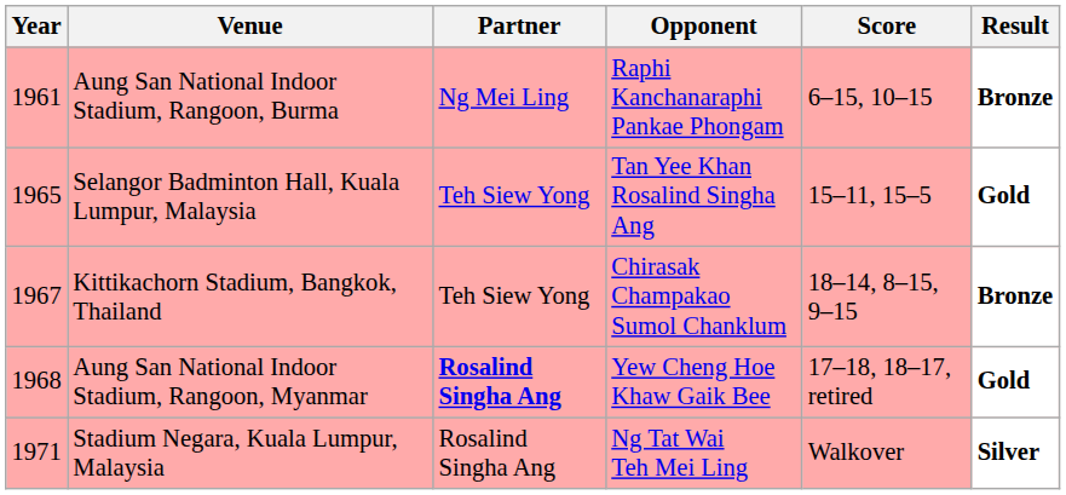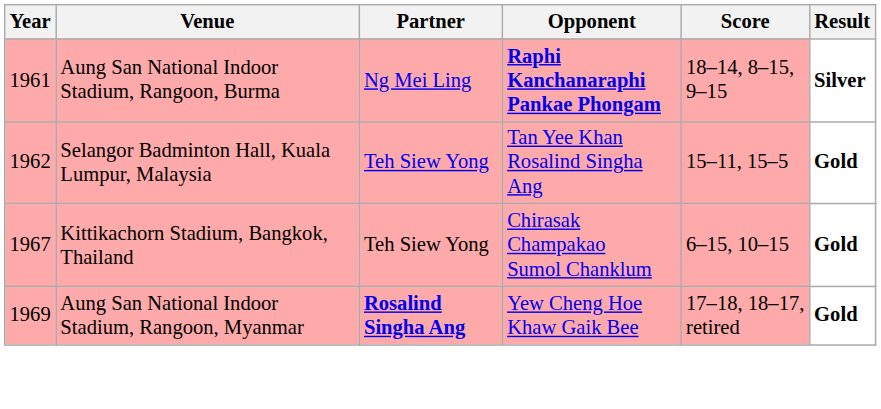Aung San National Indoor Stadium, Rangoon, Burma | Opponent: normal -> bold
Aung San National Indoor Stadium, Rangoon, Burma | Score: 6–15, 10–15 -> 18–14, 8–15, 9–15
Aung San National Indoor Stadium, Rangoon, Burma | Result: Bronze -> Silver
Selangor Badminton Hall, Kuala Lumpur, Malaysia | Year: 1965 -> 1962
Kittikachorn Stadium, Bangkok, Thailand | Score: 18–14, 8–15, 9–15 -> 6–15, 10–15
Kittikachorn Stadium, Bangkok, Thailand | Result: Bronze -> Gold
Aung San National Indoor Stadium, Rangoon, Myanmar | Year: 1968 -> 1969
- row: 1971 | Stadium Negara, Kuala Lumpur, Malaysia | Rosalind Singha Ang | Ng Tat Wai Teh Mei Ling | Walkover | Silver
